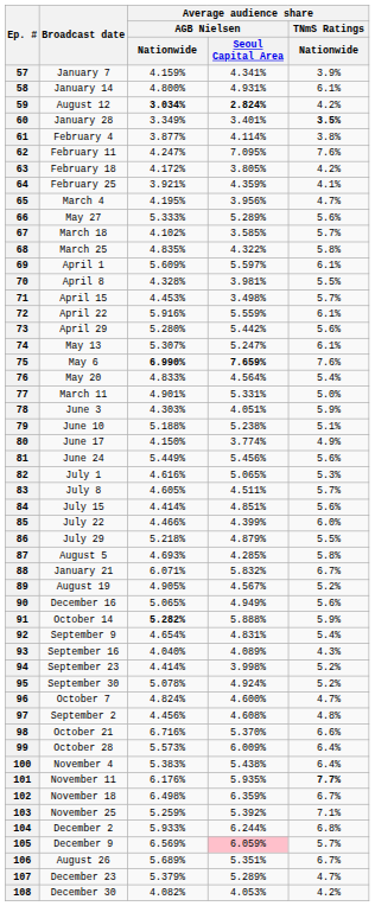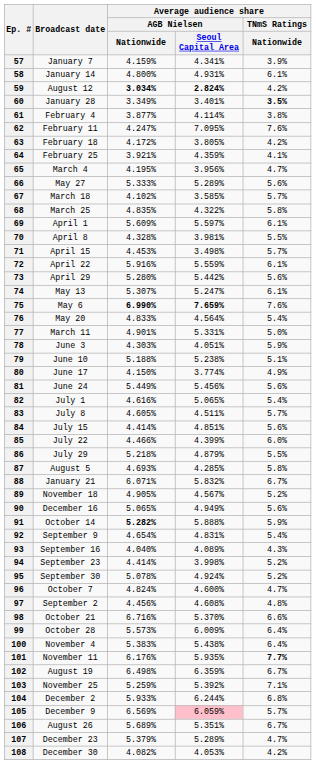82 | Average audience share / TNmS Ratings / Nationwide: 5.3% -> 5.4%
89 | Broadcast date: August 19 -> November 18
102 | Broadcast date: November 18 -> August 19
